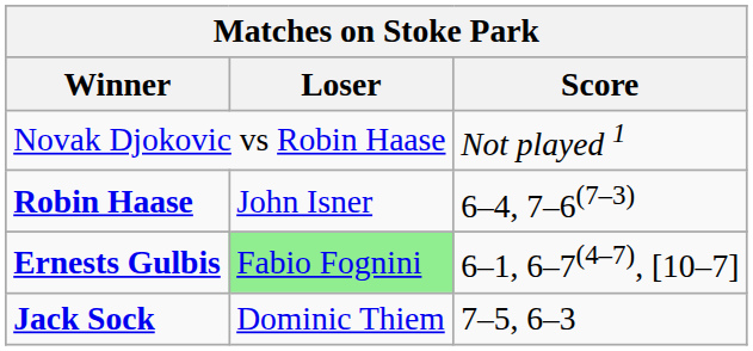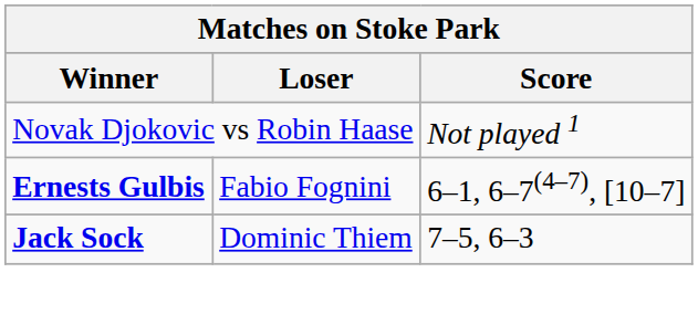- row: Robin Haase | John Isner | 6–4, 7–6(7–3)
Ernests Gulbis | Loser: lightgreen background -> no background
